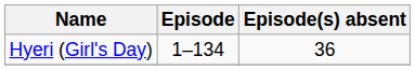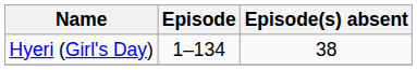Hyeri (Girl's Day) | Episode(s) absent: 36 -> 38
